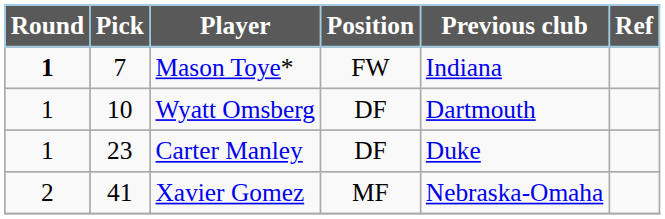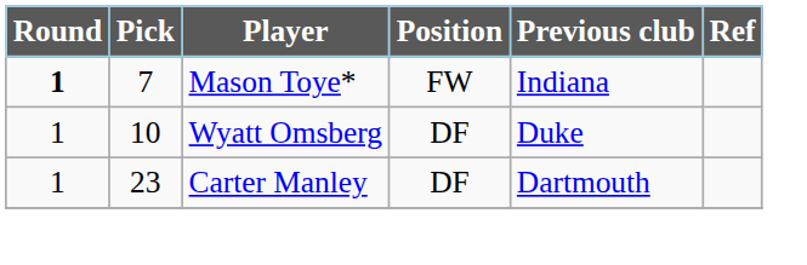Wyatt Omsberg | Previous club: Dartmouth -> Duke
Carter Manley | Previous club: Duke -> Dartmouth
- row: 2 | 41 | Xavier Gomez | MF | Nebraska-Omaha
